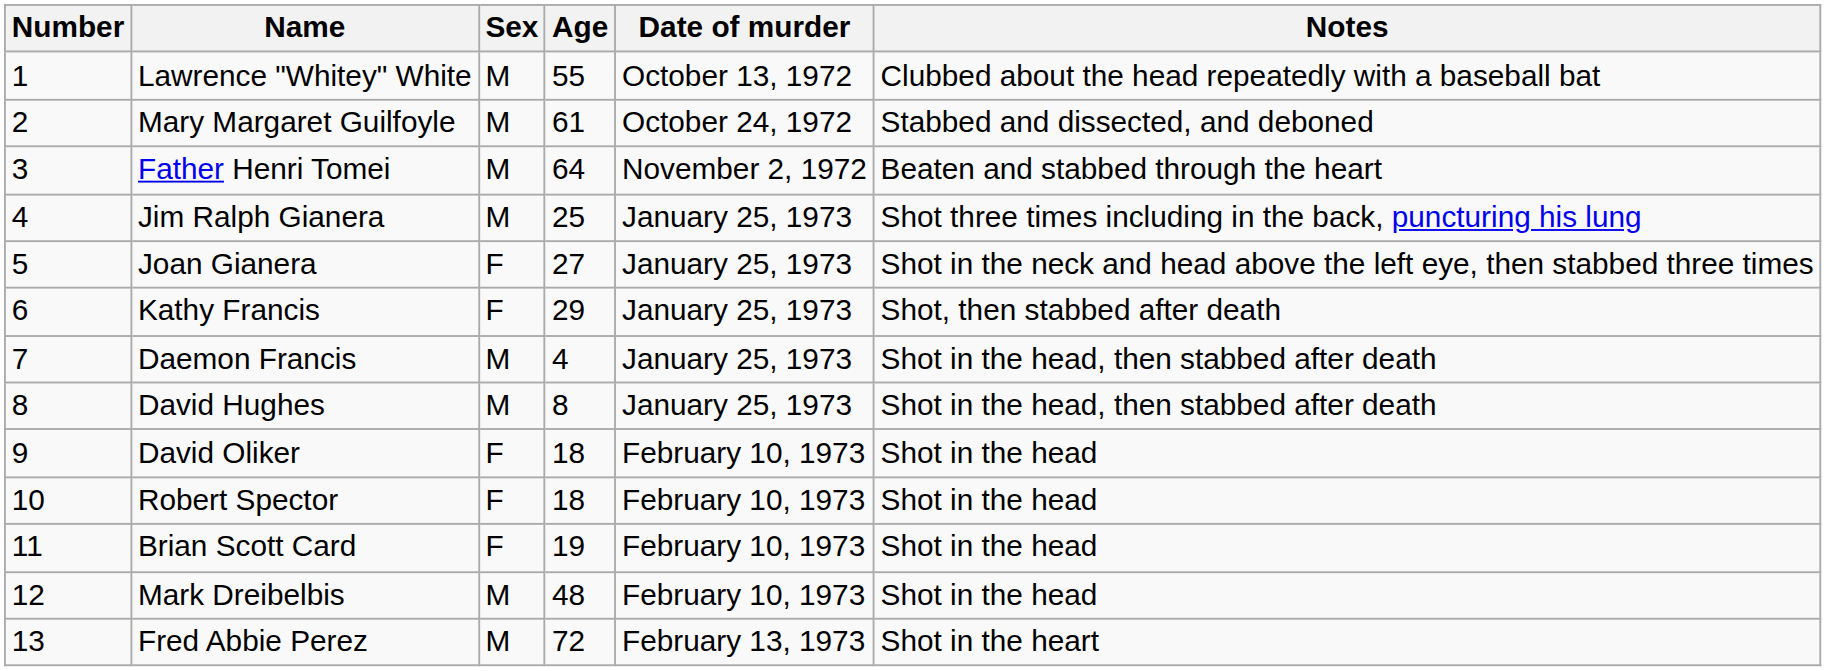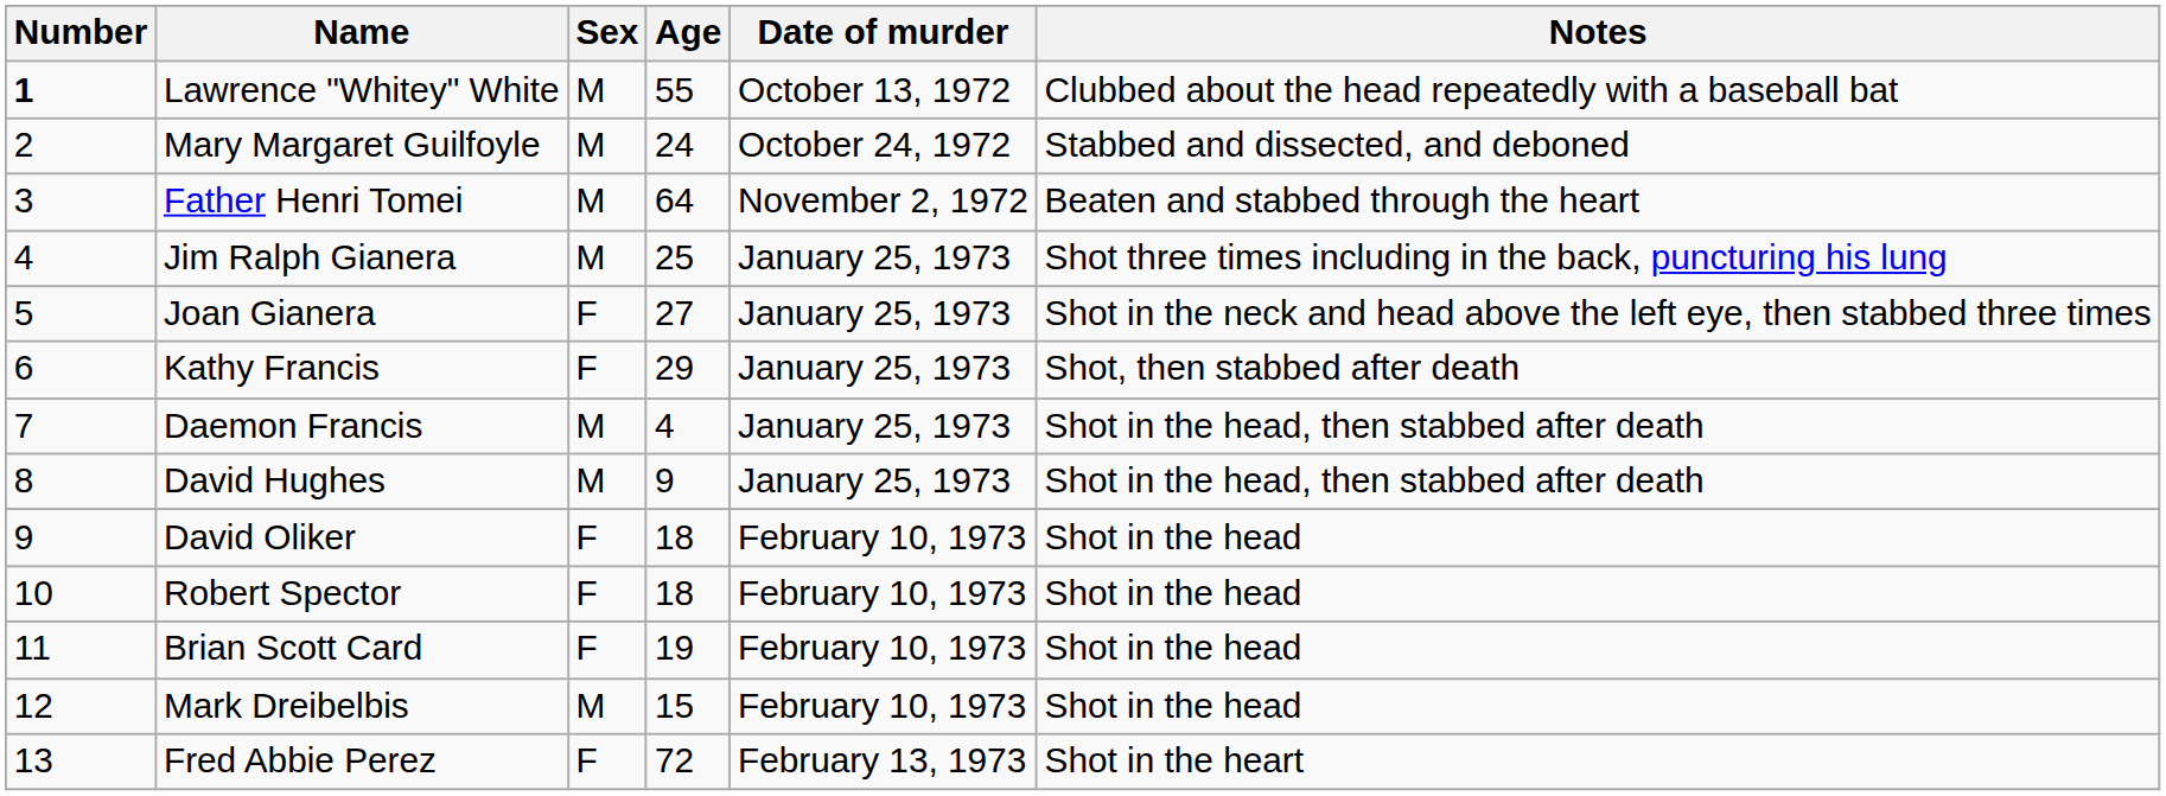Lawrence "Whitey" White | Number: normal -> bold
Mary Margaret Guilfoyle | Age: 61 -> 24
David Hughes | Age: 8 -> 9
Mark Dreibelbis | Age: 48 -> 15
Fred Abbie Perez | Sex: M -> F
